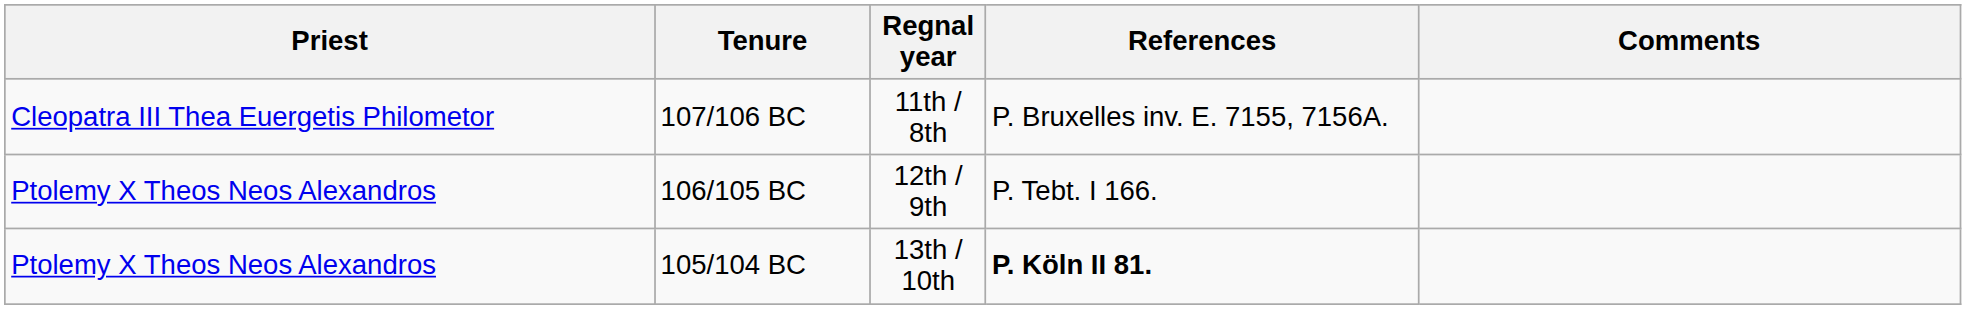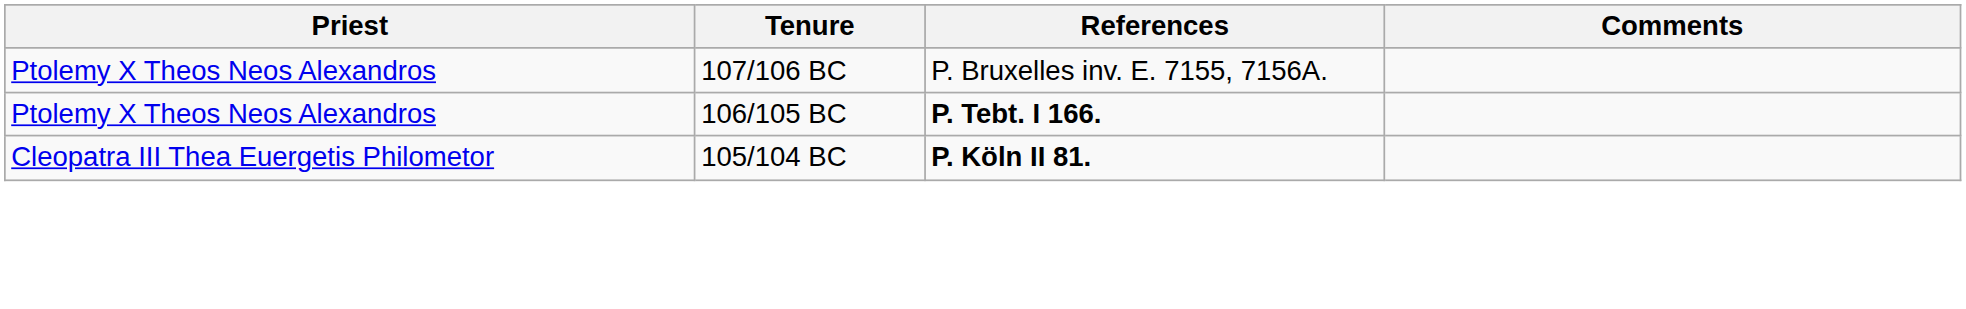- column: Regnal year | 11th / 8th | 12th / 9th | 13th / 10th
107/106 BC | Priest: Cleopatra III Thea Euergetis Philometor -> Ptolemy X Theos Neos Alexandros
106/105 BC | References: normal -> bold
105/104 BC | Priest: Ptolemy X Theos Neos Alexandros -> Cleopatra III Thea Euergetis Philometor
